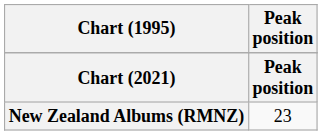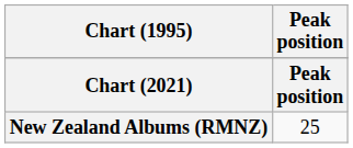New Zealand Albums (RMNZ) | Peak position: 23 -> 25
